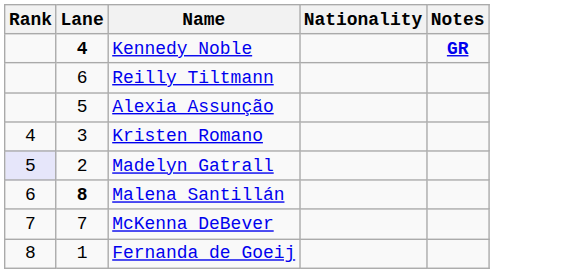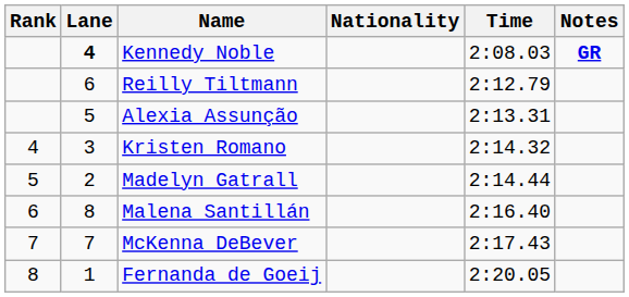+ column: Time | 2:08.03 | 2:12.79 | 2:13.31 | 2:14.32 | 2:14.44 | 2:16.40 | 2:17.43 | 2:20.05
Madelyn Gatrall | Rank: lavender background -> no background
Malena Santillán | Lane: bold -> normal
